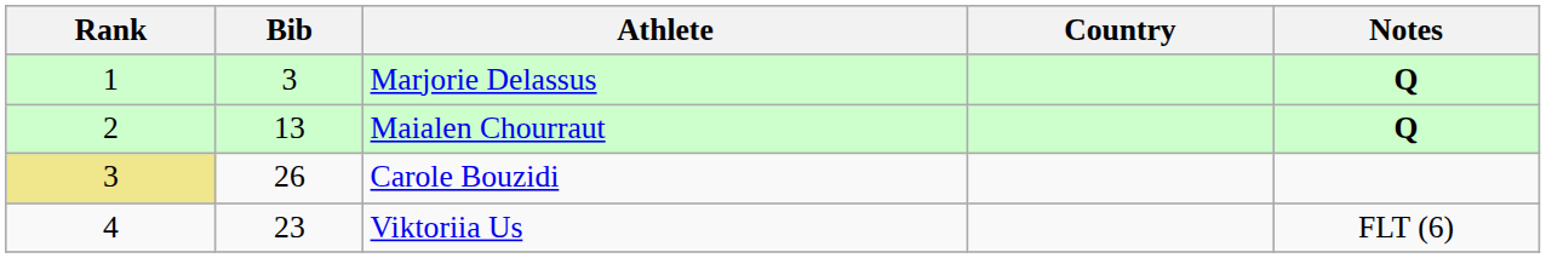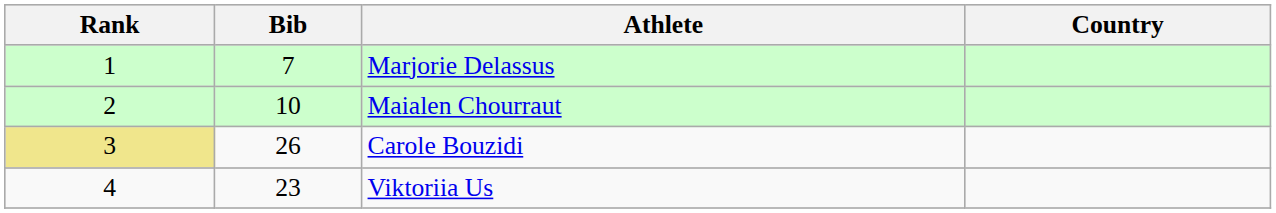- column: Notes | Q | Q | FLT (6)
Marjorie Delassus | Bib: 3 -> 7
Maialen Chourraut | Bib: 13 -> 10
